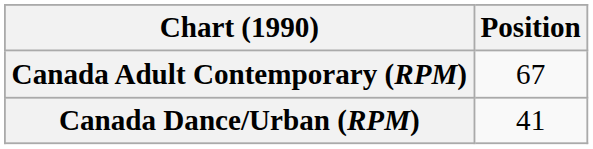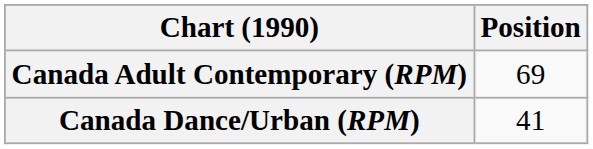Canada Adult Contemporary (RPM) | Position: 67 -> 69
